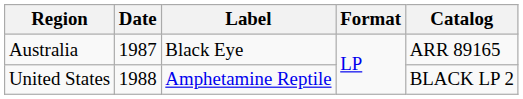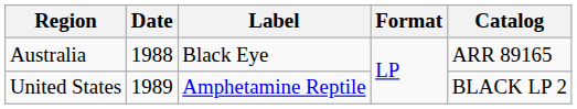Australia | Date: 1987 -> 1988
United States | Date: 1988 -> 1989
